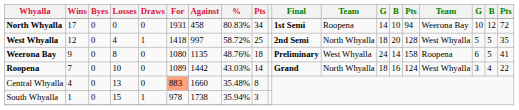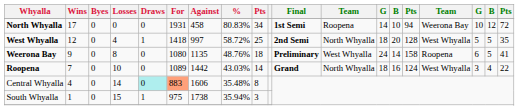Central Whyalla | Losses: 13 -> 14
Central Whyalla | Draws: no background -> paleturquoise background
Central Whyalla | Against: 1660 -> 1606
South Whyalla | For: 978 -> 975
